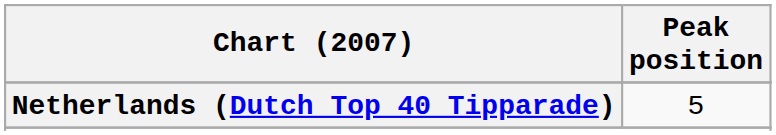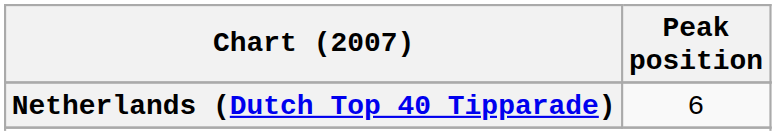Netherlands (Dutch Top 40 Tipparade) | Peak position: 5 -> 6
